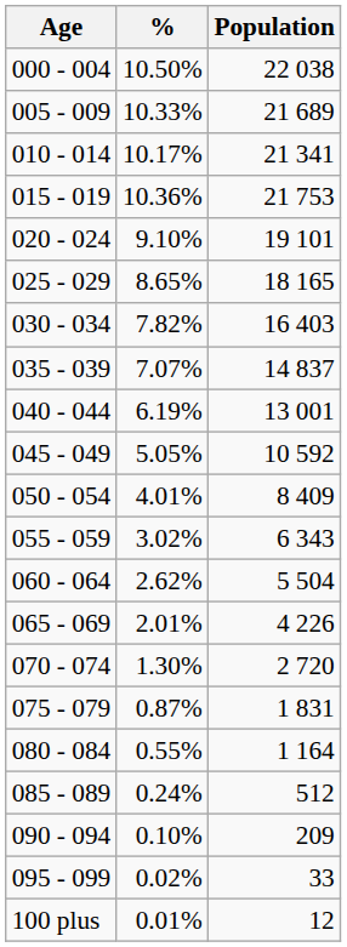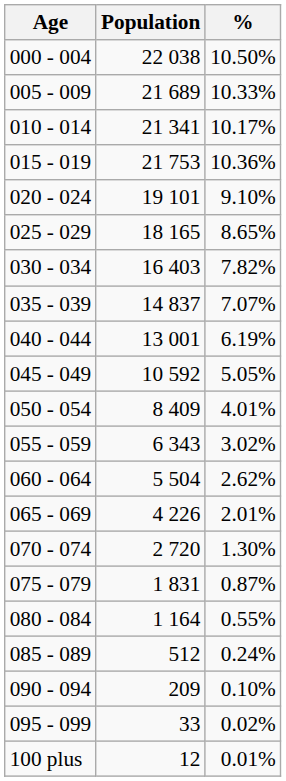columns swapped: Population <-> %
